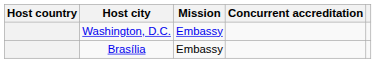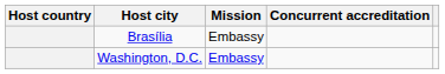rows swapped: Brasília <-> Washington, D.C.
